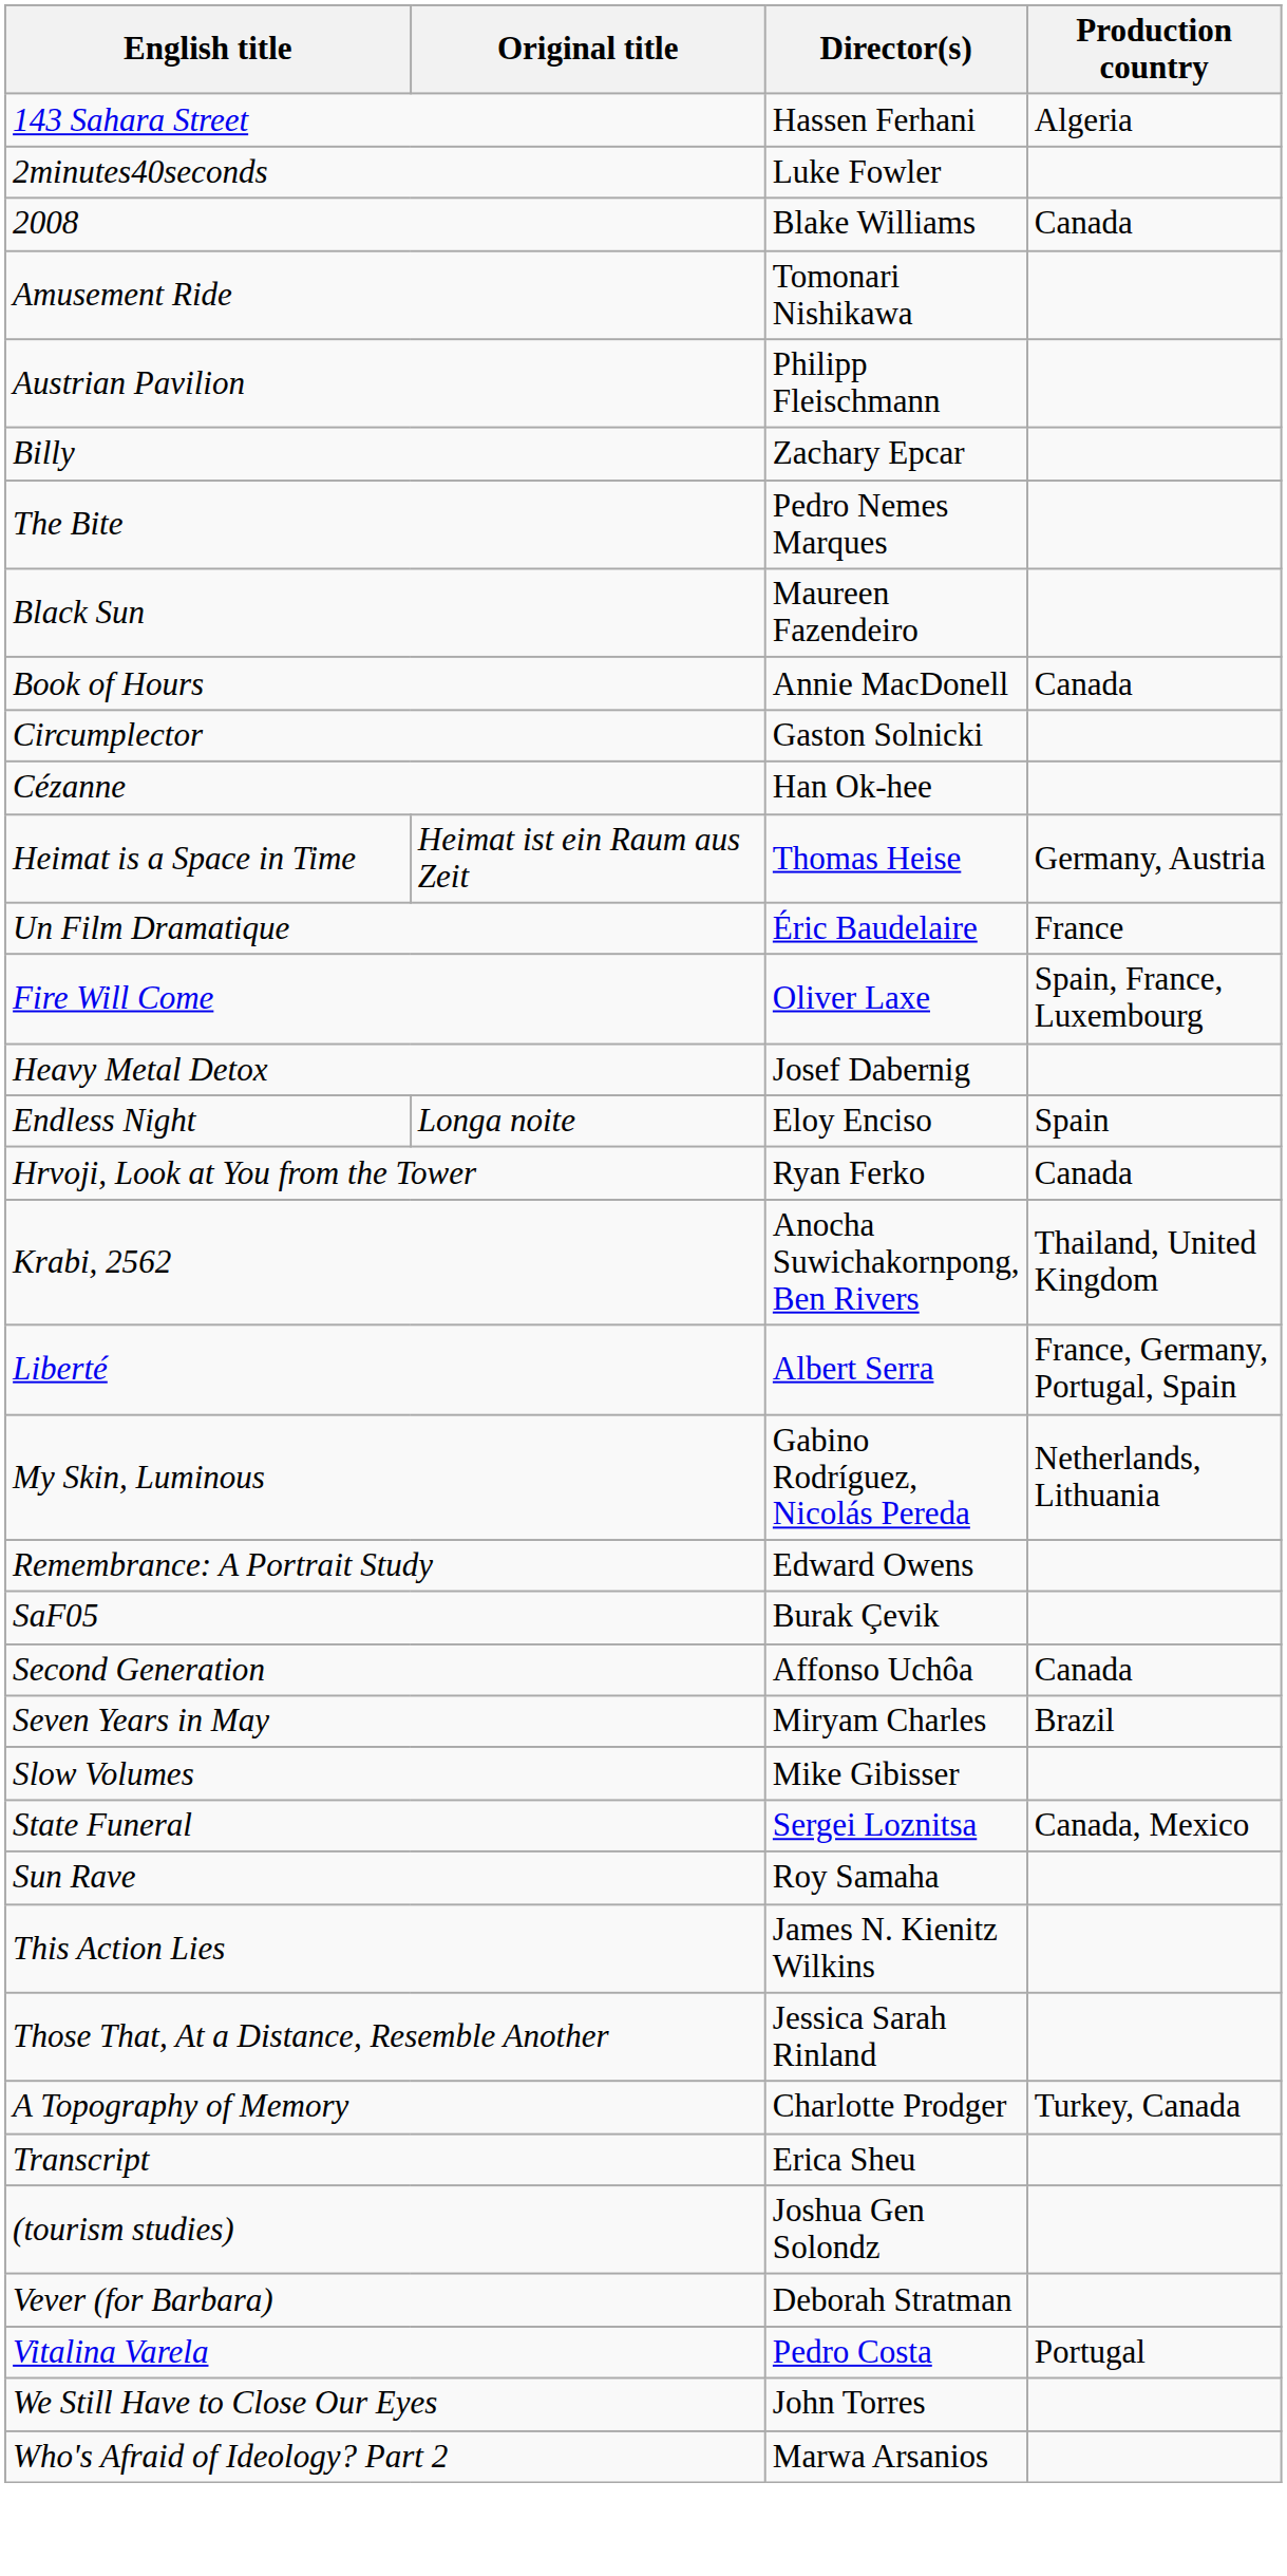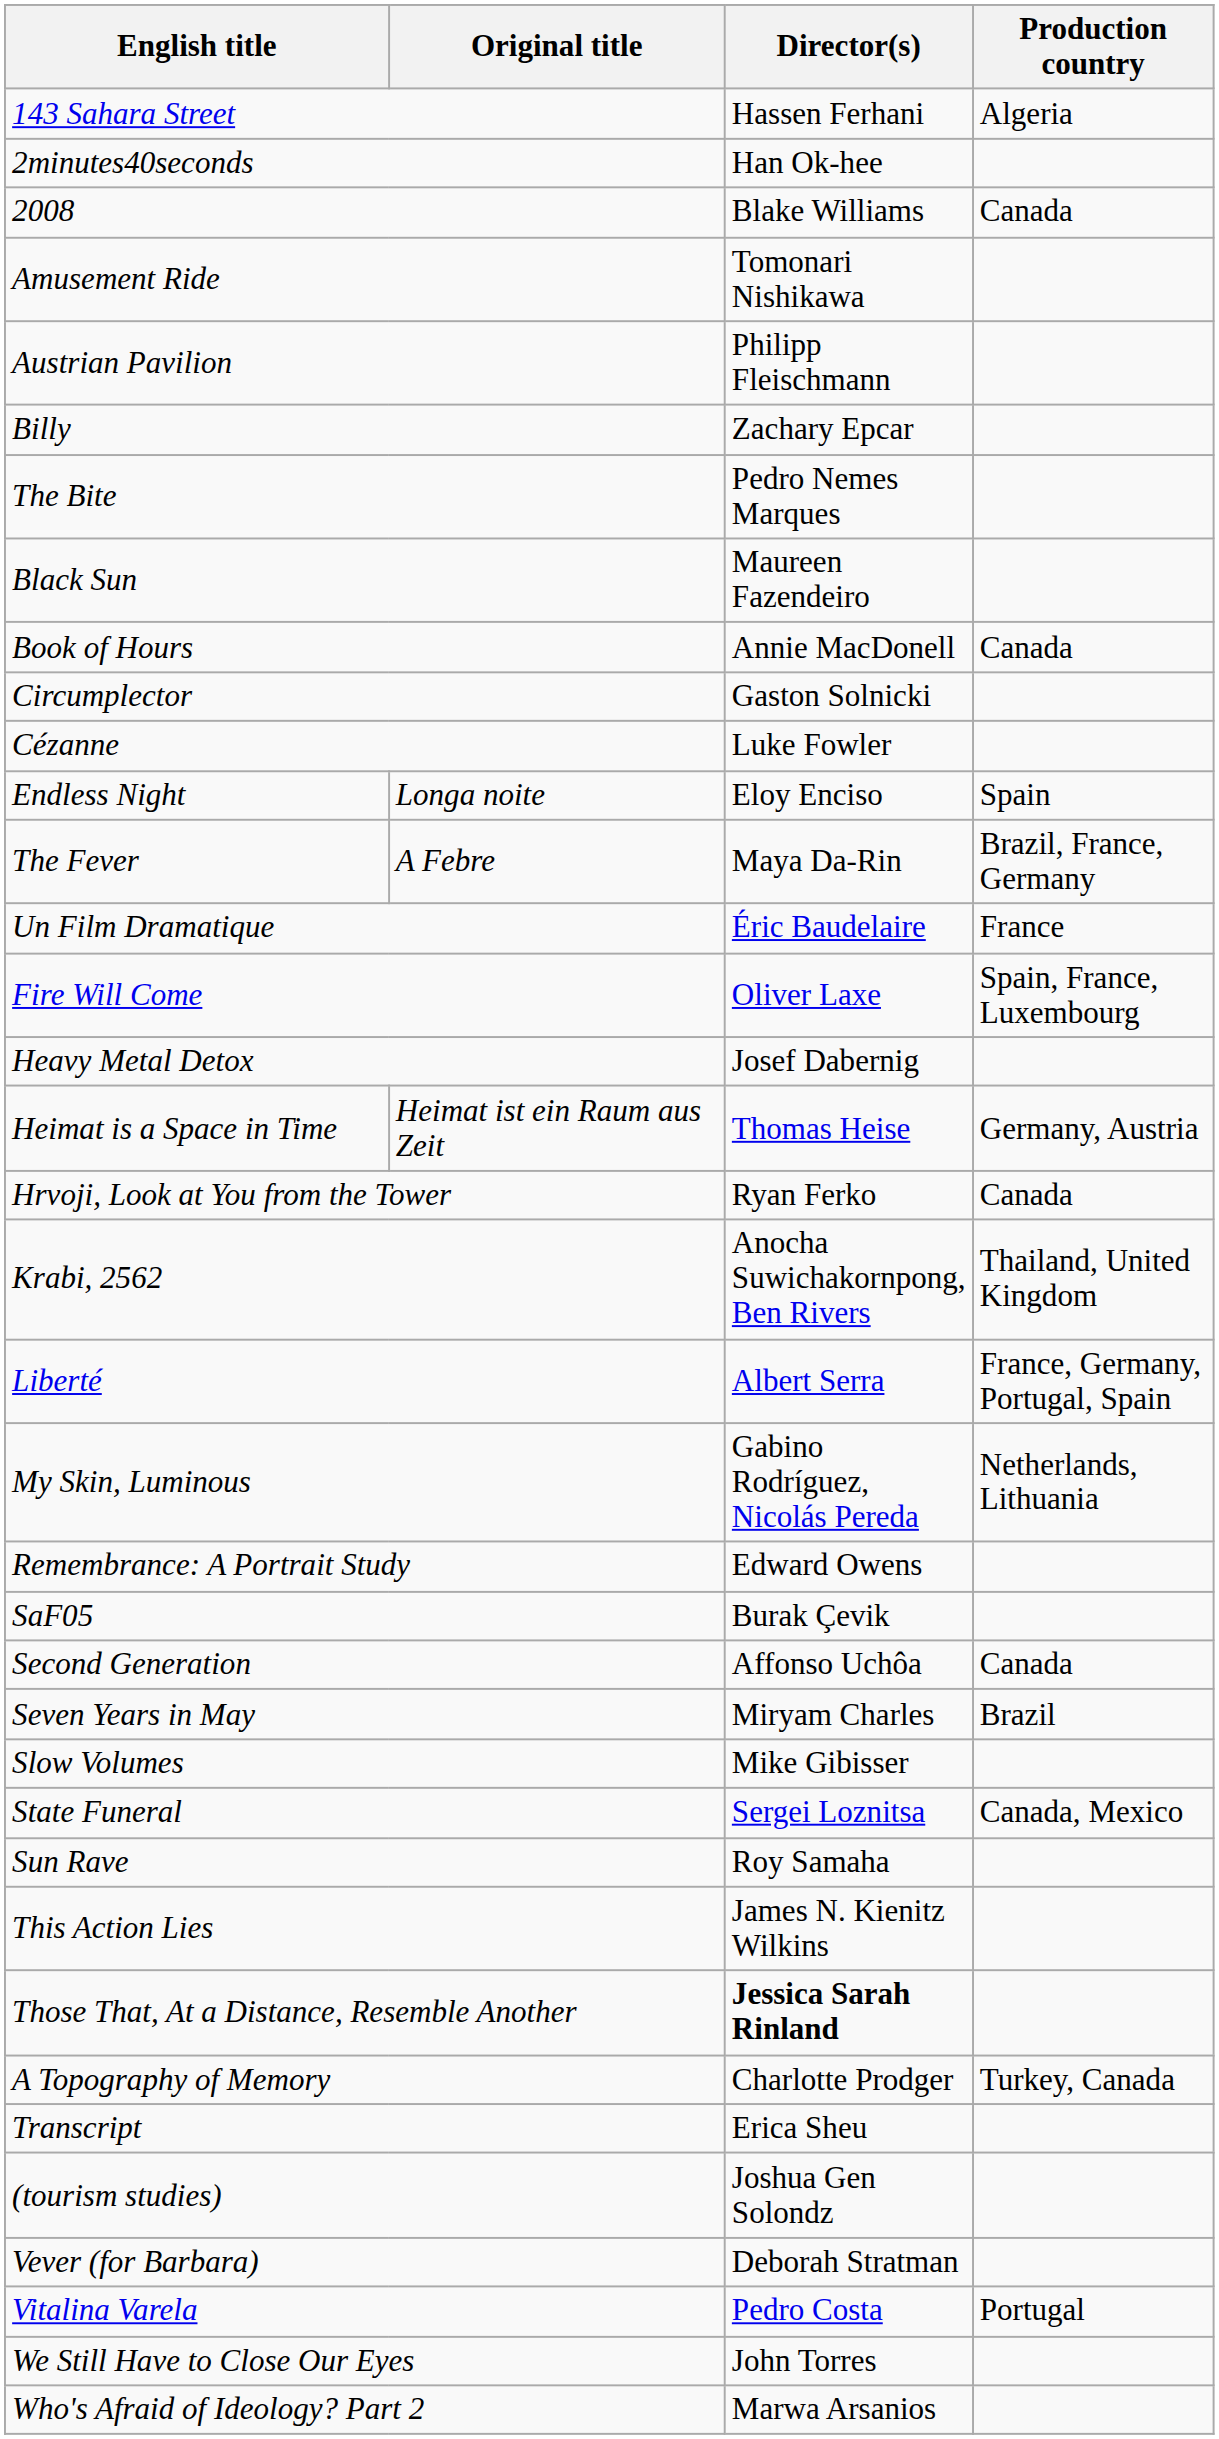2minutes40seconds | Director(s): Luke Fowler -> Han Ok-hee
Cézanne | Director(s): Han Ok-hee -> Luke Fowler
rows swapped: Endless Night <-> Heimat is a Space in Time
+ row: The Fever | A Febre | Maya Da-Rin | Brazil, France, Germany
Those That, At a Distance, Resemble Another | Director(s): normal -> bold
